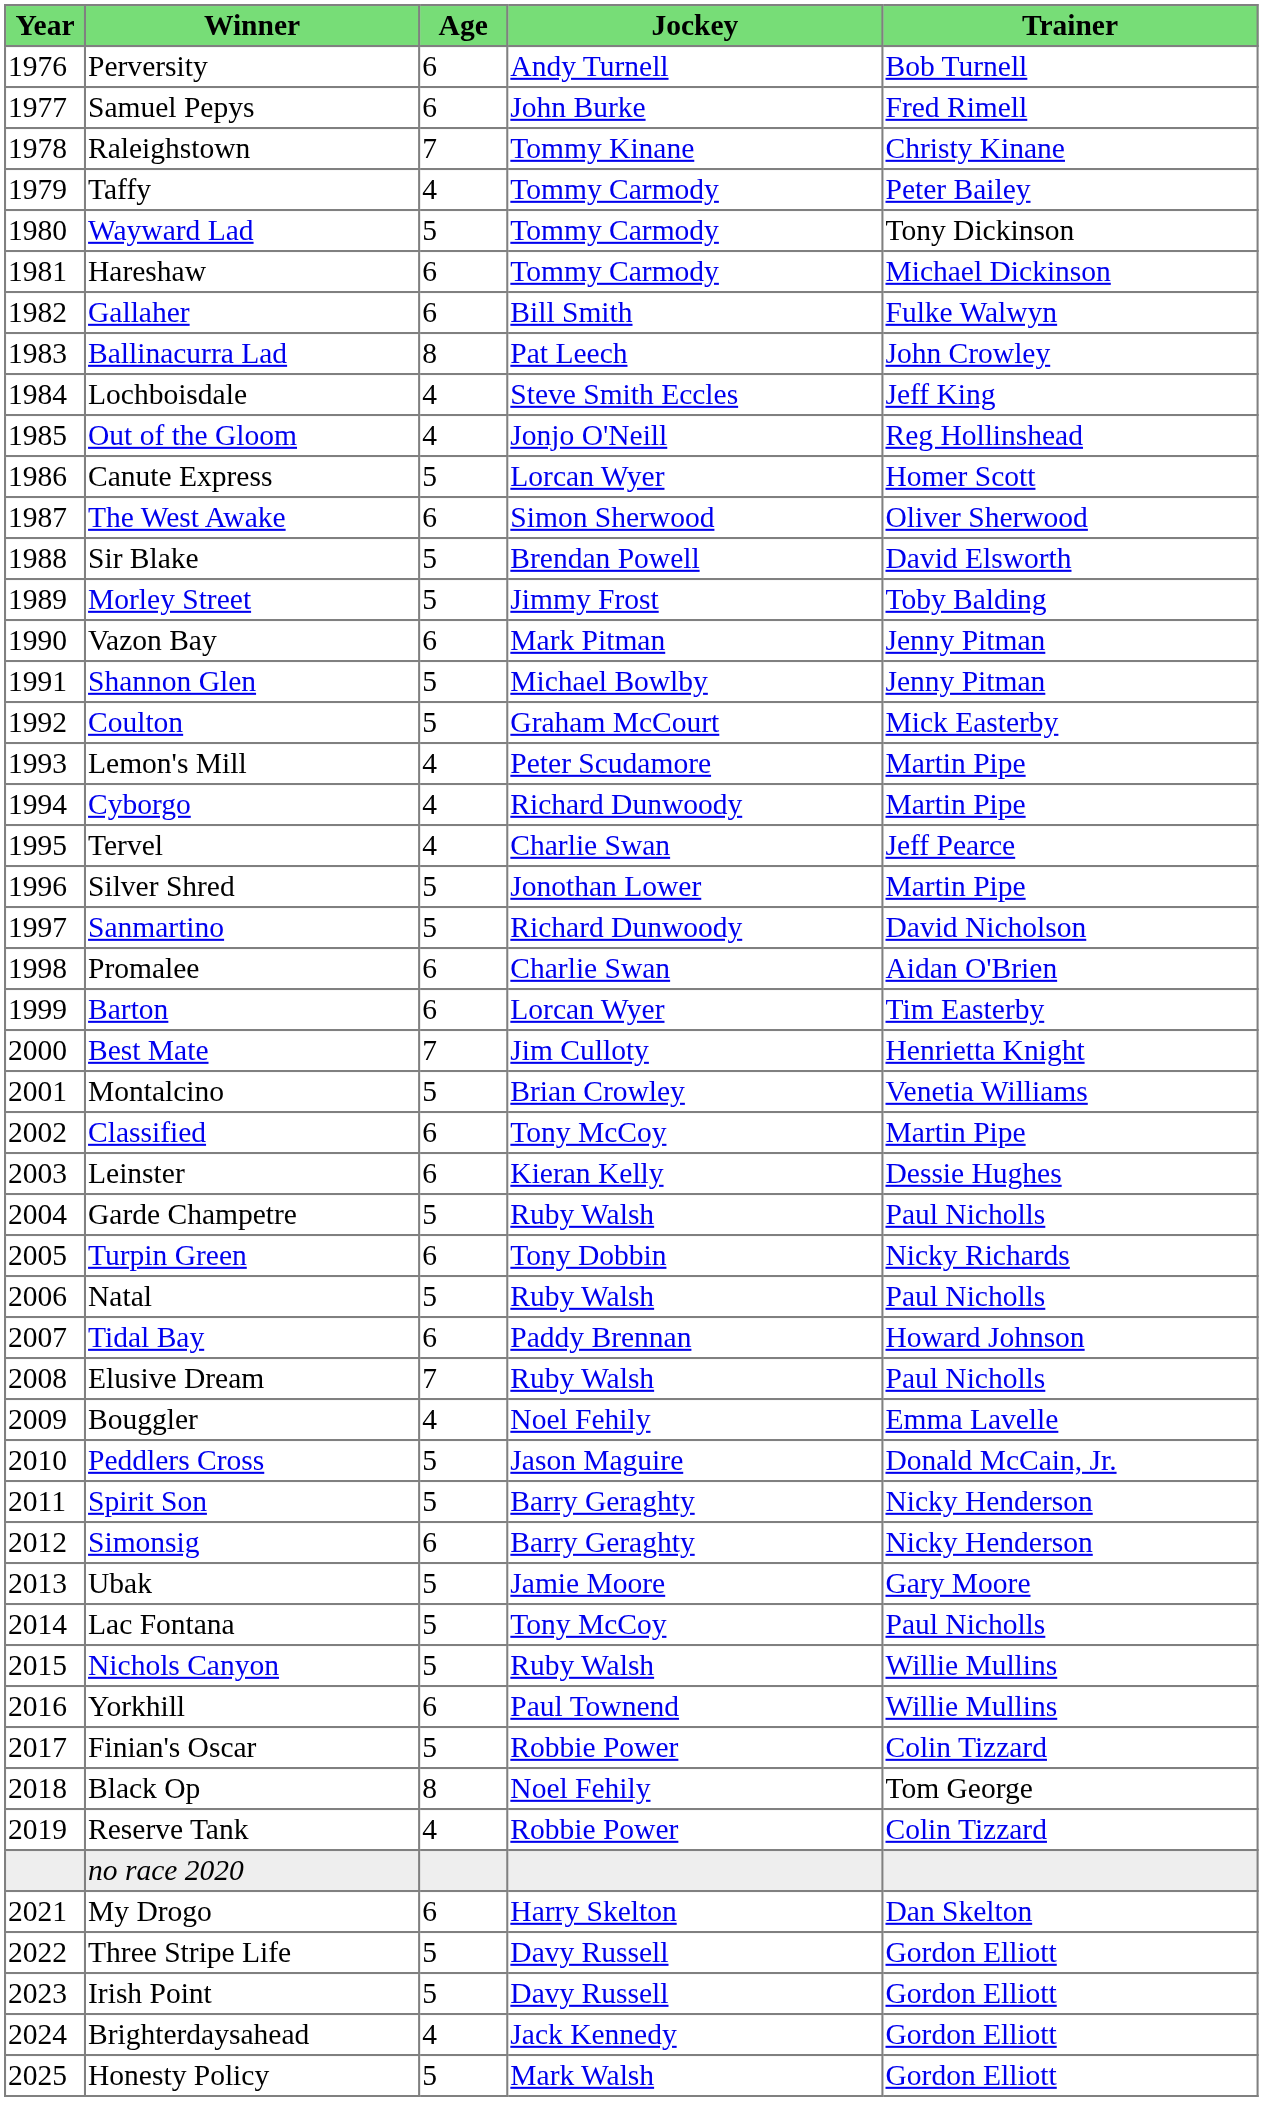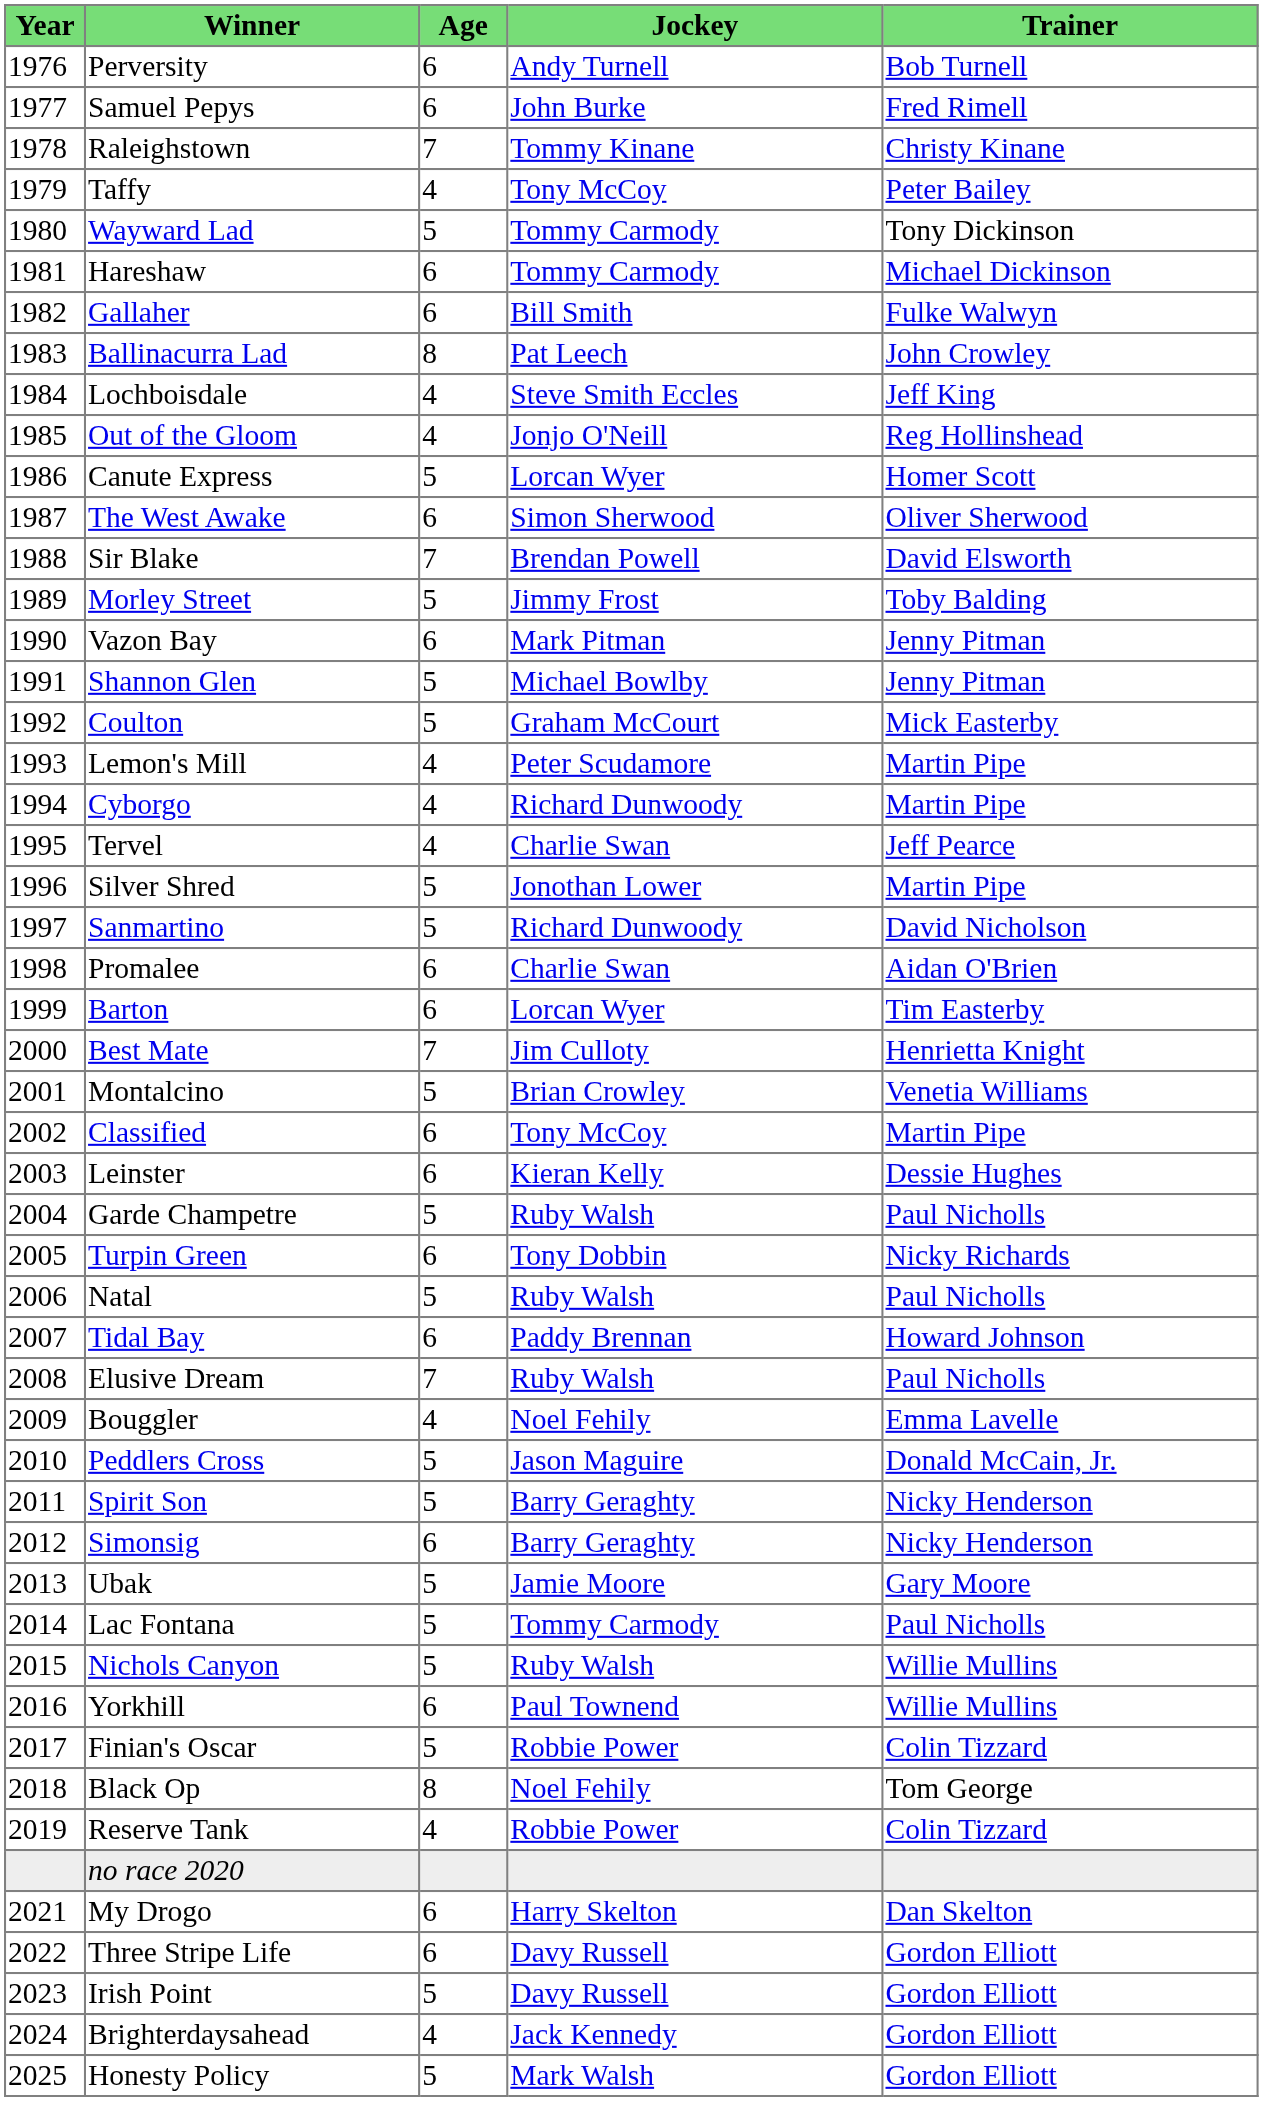Taffy | Jockey: Tommy Carmody -> Tony McCoy
Sir Blake | Age: 5 -> 7
Lac Fontana | Jockey: Tony McCoy -> Tommy Carmody
Three Stripe Life | Age: 5 -> 6
